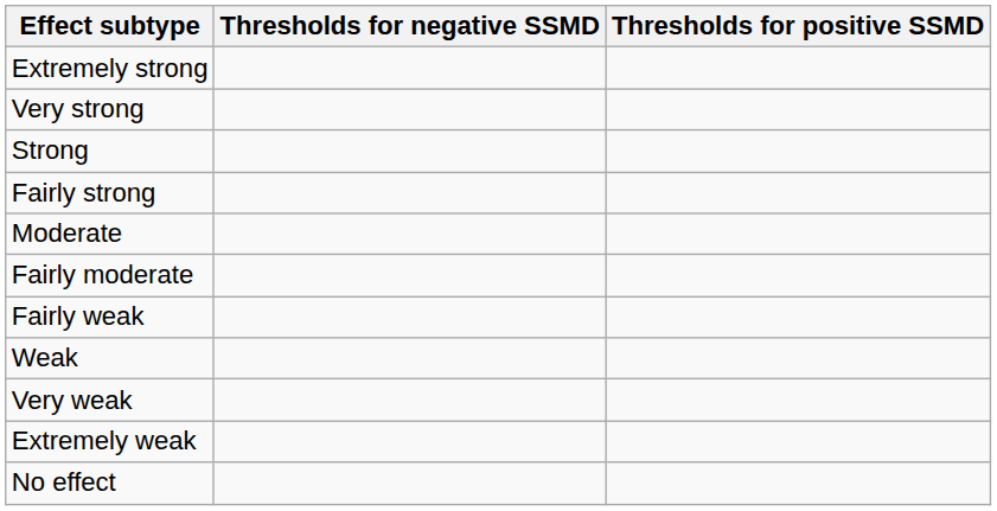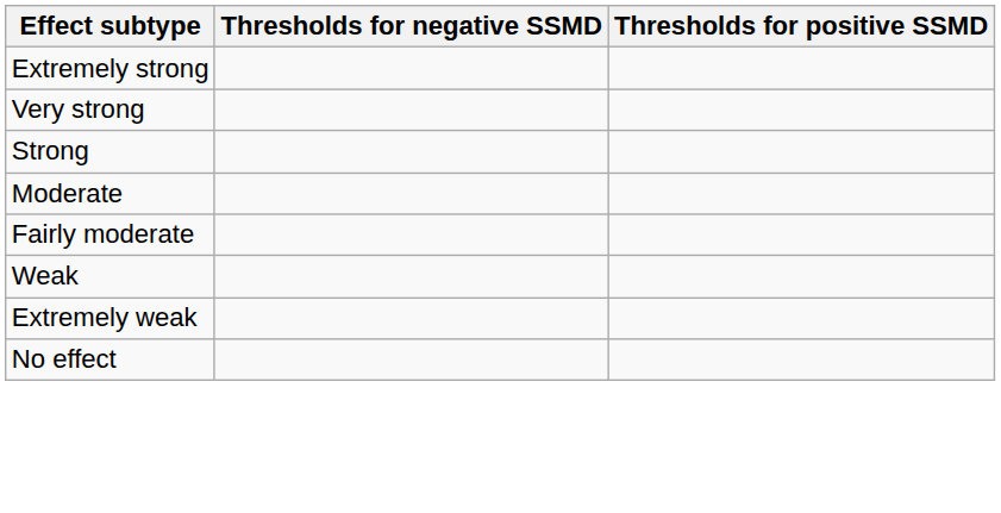- row: Fairly strong
- row: Fairly weak
- row: Very weak
